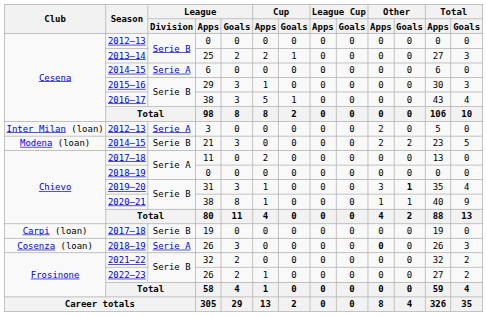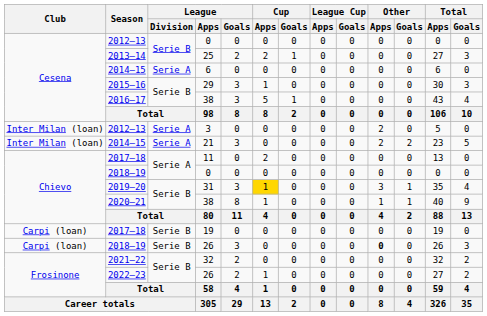21 | Club: Modena (loan) -> Inter Milan (loan)
21 | League / Division: Serie B -> Serie A
31 | Cup / Apps: no background -> gold background
31 | Other / Goals: bold -> normal
2018–19 / 26 | Club: Cosenza (loan) -> Carpi (loan)
2018–19 / 26 | League / Division: Serie A -> Serie B
